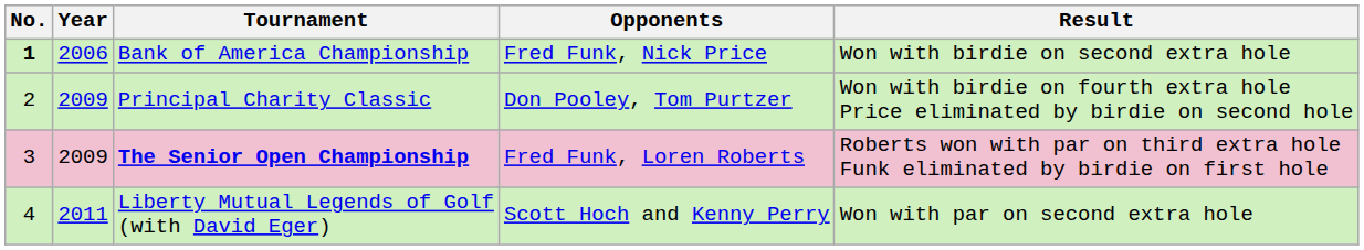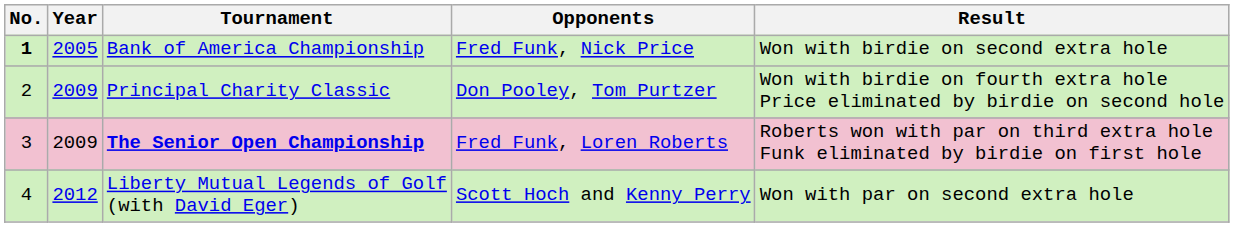Bank of America Championship | Year: 2006 -> 2005
Liberty Mutual Legends of Golf (with David Eger) | Year: 2011 -> 2012
